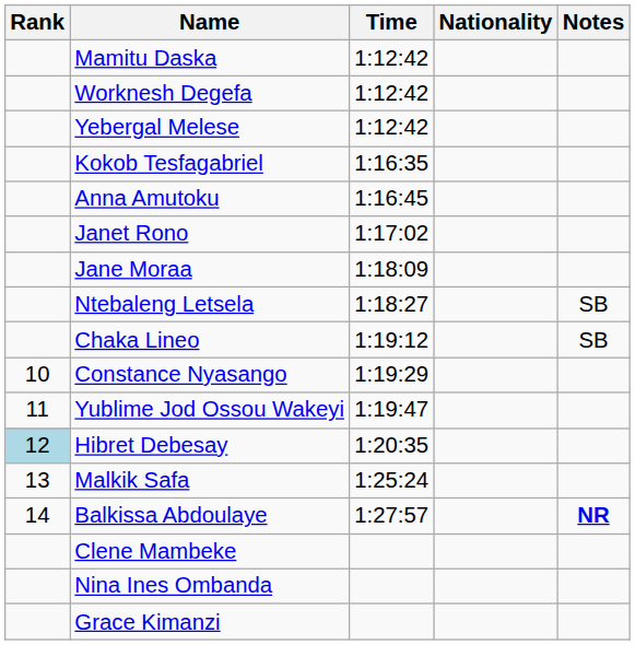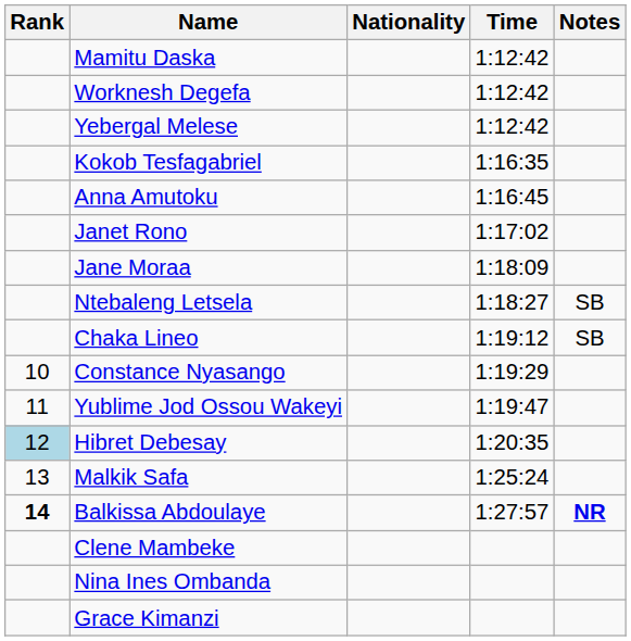columns swapped: Nationality <-> Time
Balkissa Abdoulaye | Rank: normal -> bold
